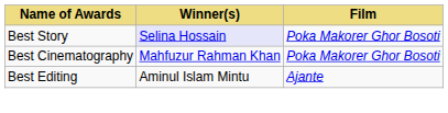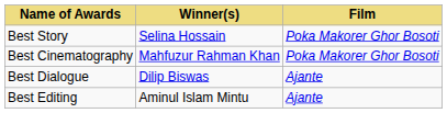Best Story | Winner(s): lavender background -> no background
+ row: Best Dialogue | Dilip Biswas | Ajante
